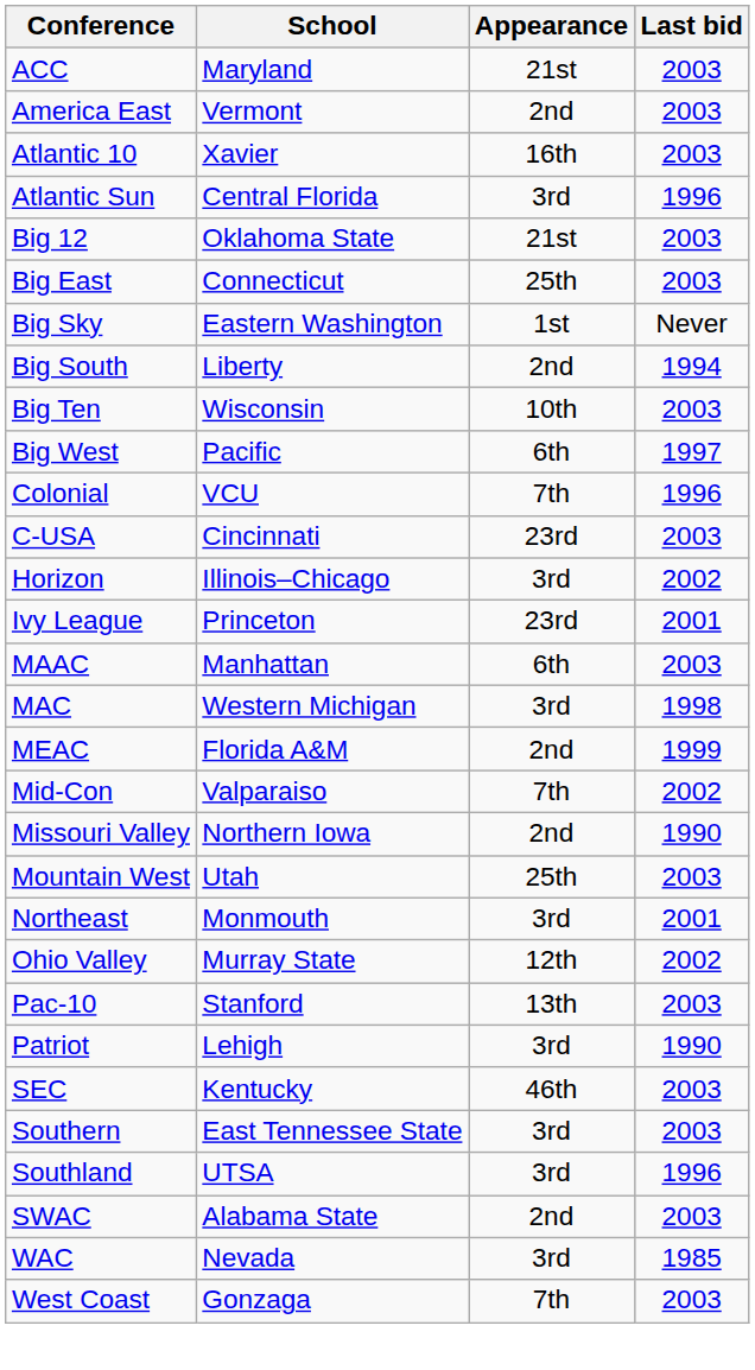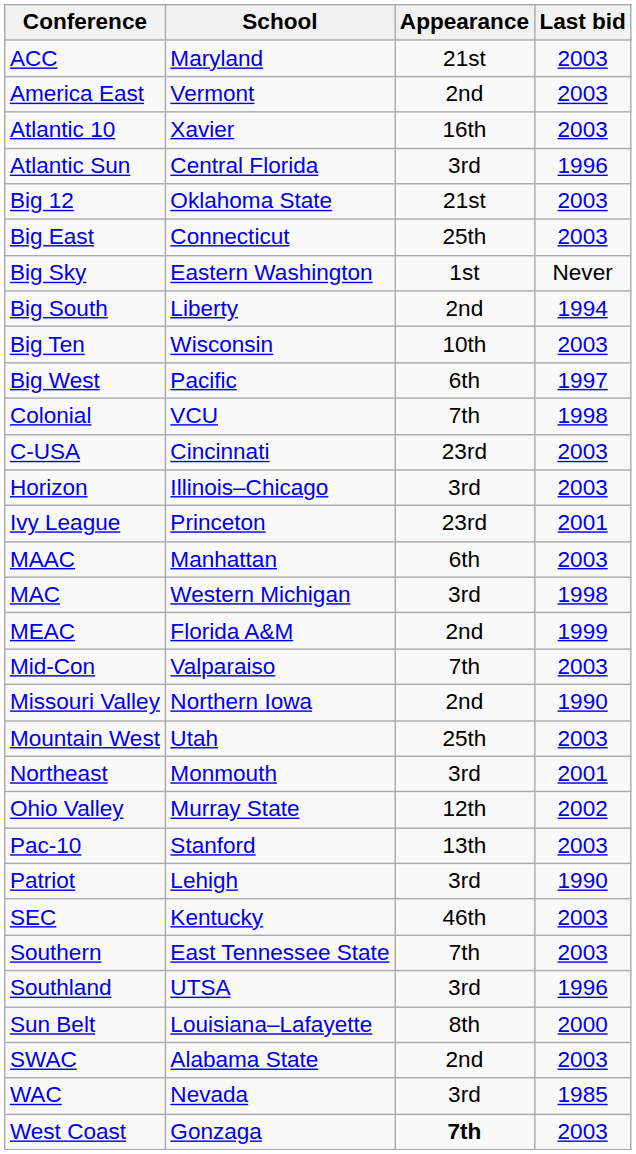Colonial | Last bid: 1996 -> 1998
Horizon | Last bid: 2002 -> 2003
Mid-Con | Last bid: 2002 -> 2003
Southern | Appearance: 3rd -> 7th
+ row: Sun Belt | Louisiana–Lafayette | 8th | 2000
West Coast | Appearance: normal -> bold
